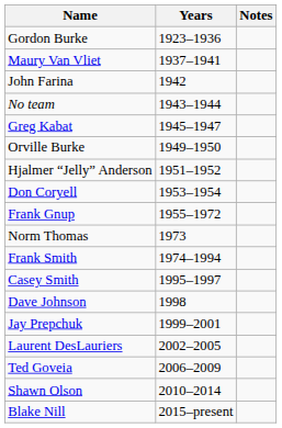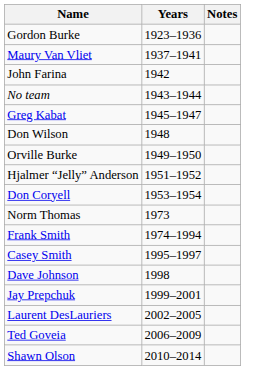+ row: Don Wilson | 1948
- row: Frank Gnup | 1955–1972
- row: Blake Nill | 2015–present
